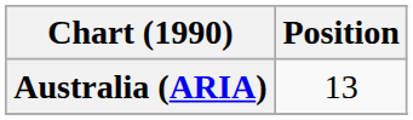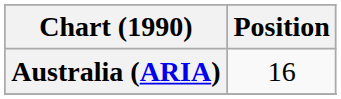Australia (ARIA) | Position: 13 -> 16
